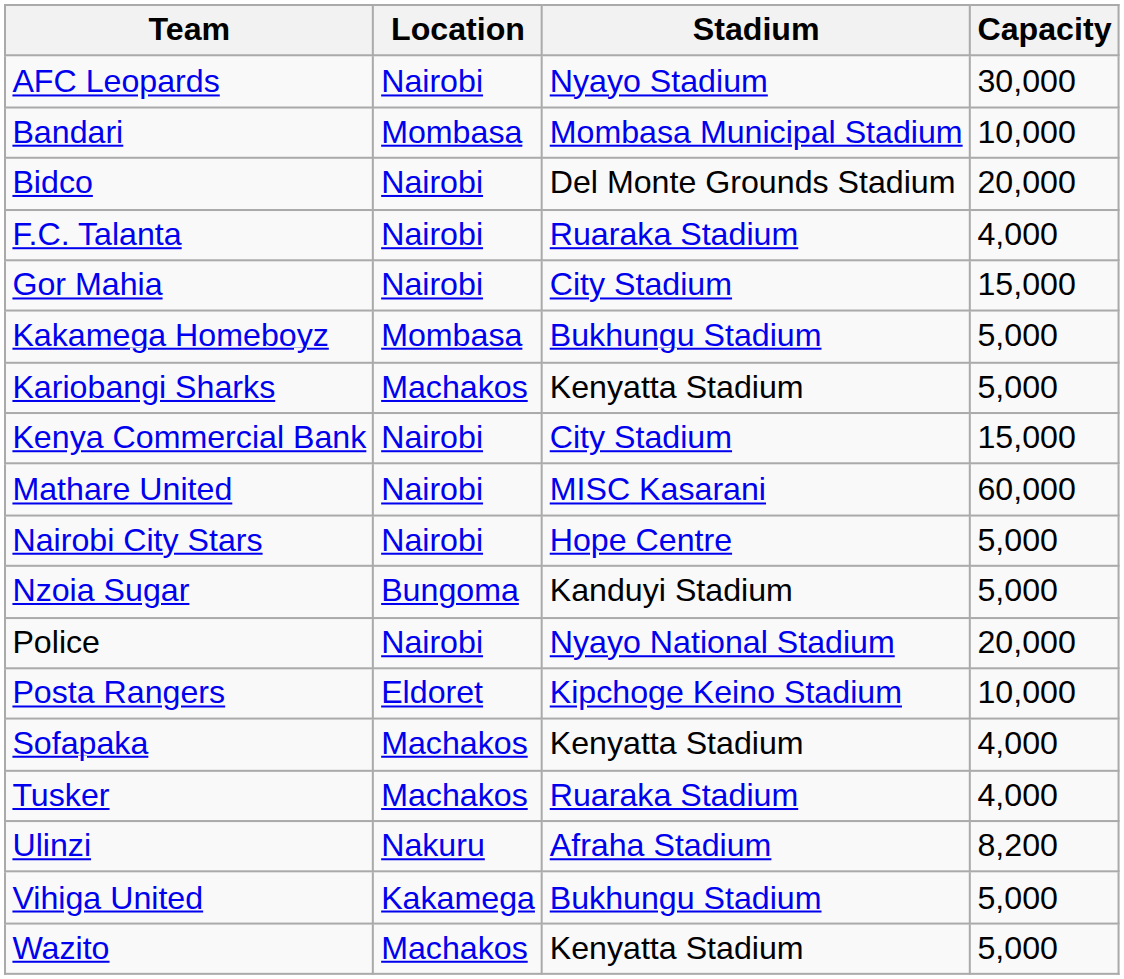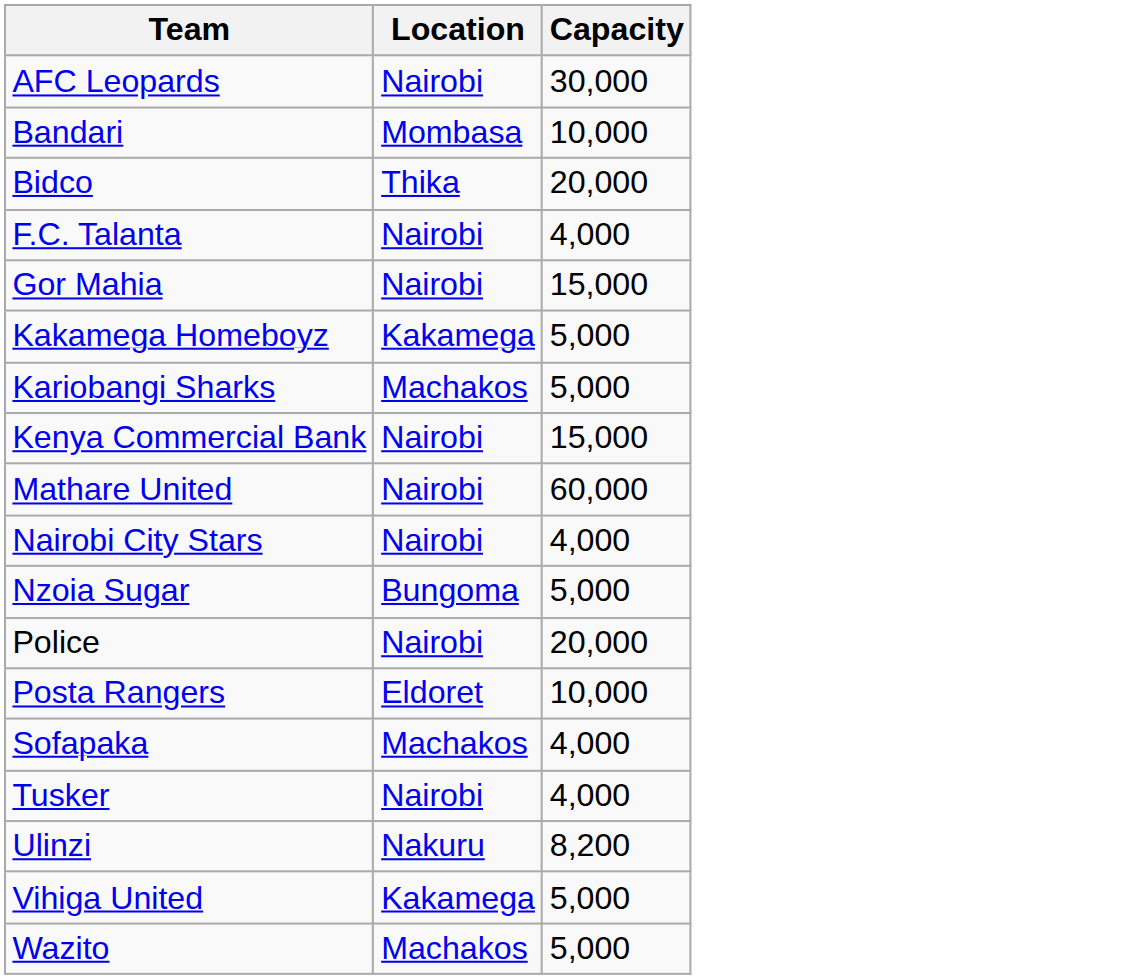- column: Stadium | Nyayo Stadium | Mombasa Municipal Stadium | Del Monte Grounds Stadium | Ruaraka Stadium | City Stadium | Bukhungu Stadium | Kenyatta Stadium | City Stadium | MISC Kasarani | Hope Centre | Kanduyi Stadium | Nyayo National Stadium | Kipchoge Keino Stadium | Kenyatta Stadium | Ruaraka Stadium | Afraha Stadium | Bukhungu Stadium | Kenyatta Stadium
Bidco | Location: Nairobi -> Thika
Kakamega Homeboyz | Location: Mombasa -> Kakamega
Nairobi City Stars | Capacity: 5,000 -> 4,000
Tusker | Location: Machakos -> Nairobi
